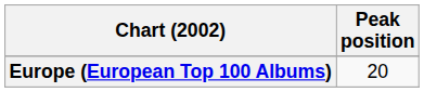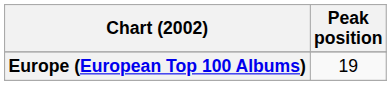Europe (European Top 100 Albums) | Peak position: 20 -> 19
